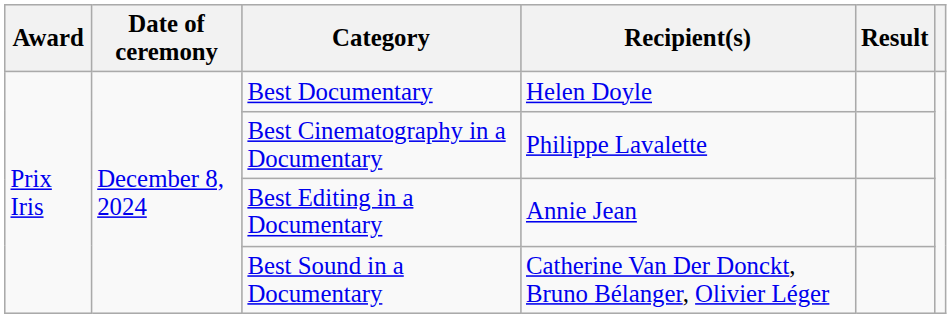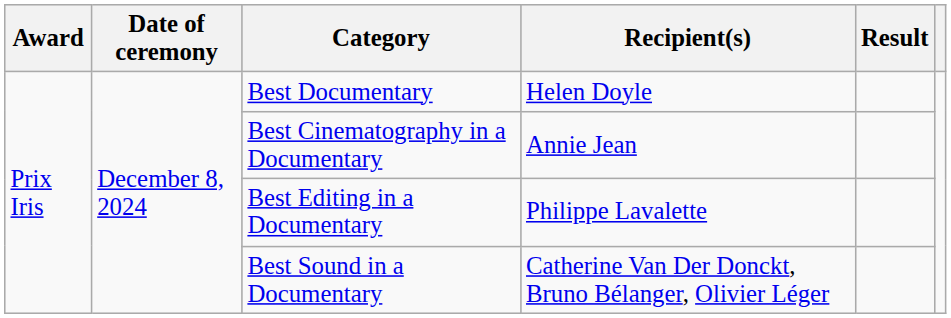Best Cinematography in a Documentary | Recipient(s): Philippe Lavalette -> Annie Jean
Best Editing in a Documentary | Recipient(s): Annie Jean -> Philippe Lavalette
